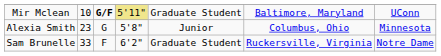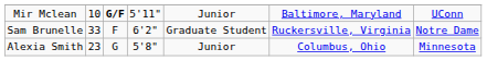Mir Mclean | column 4: khaki background -> no background
Mir Mclean | column 5: Graduate Student -> Junior
rows swapped: Alexia Smith <-> Sam Brunelle
